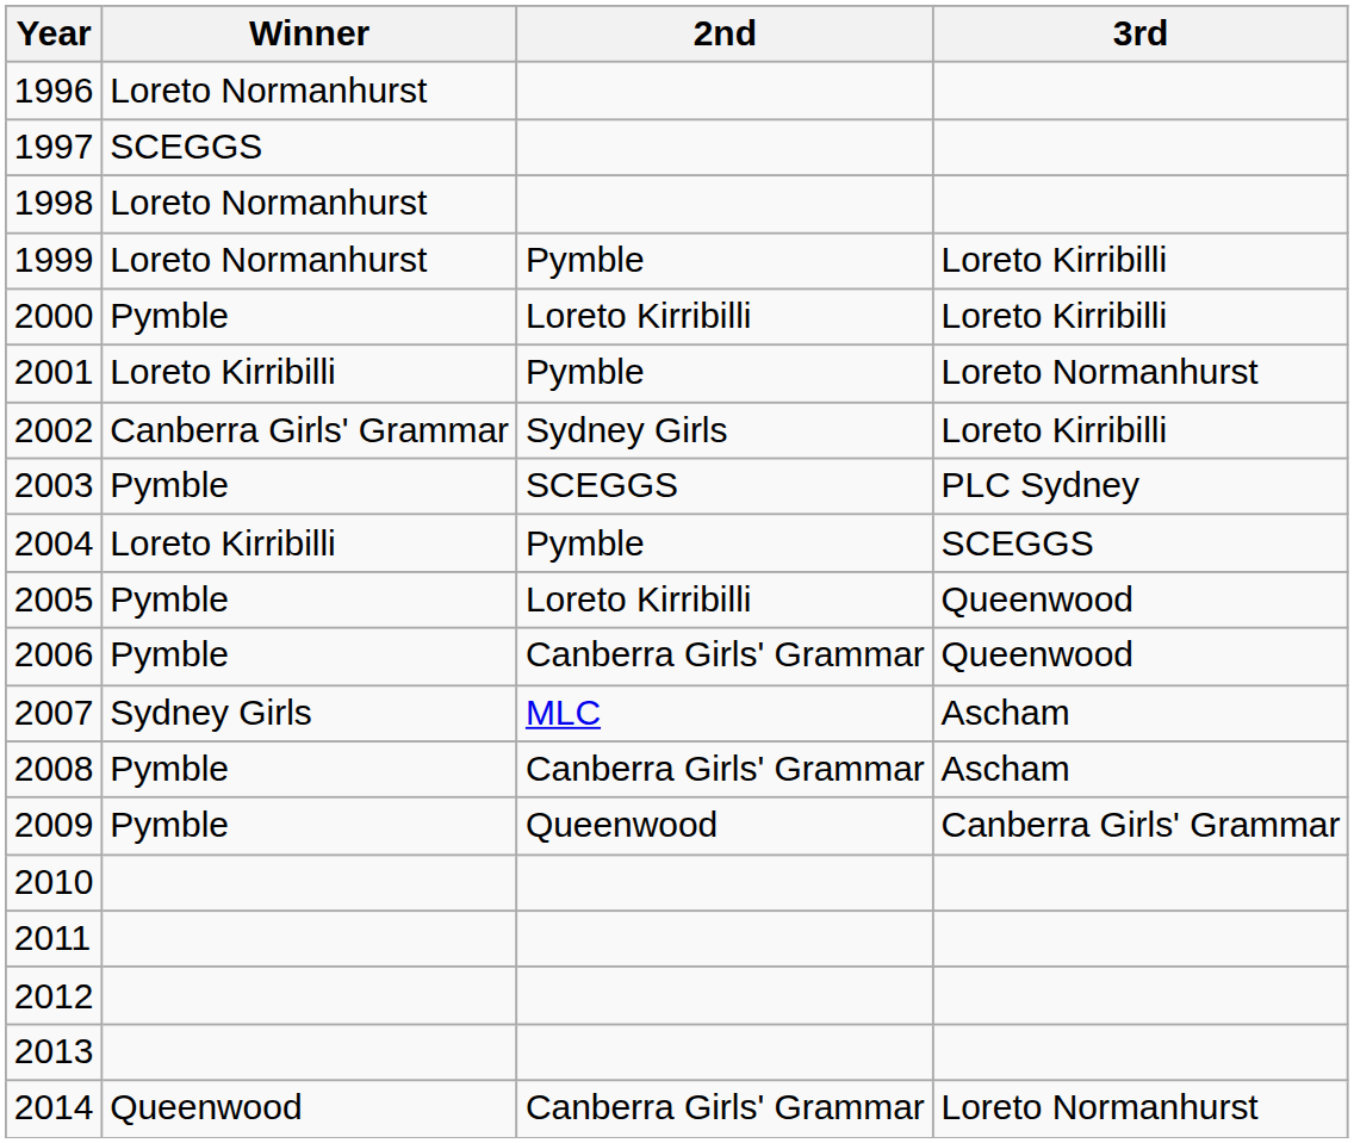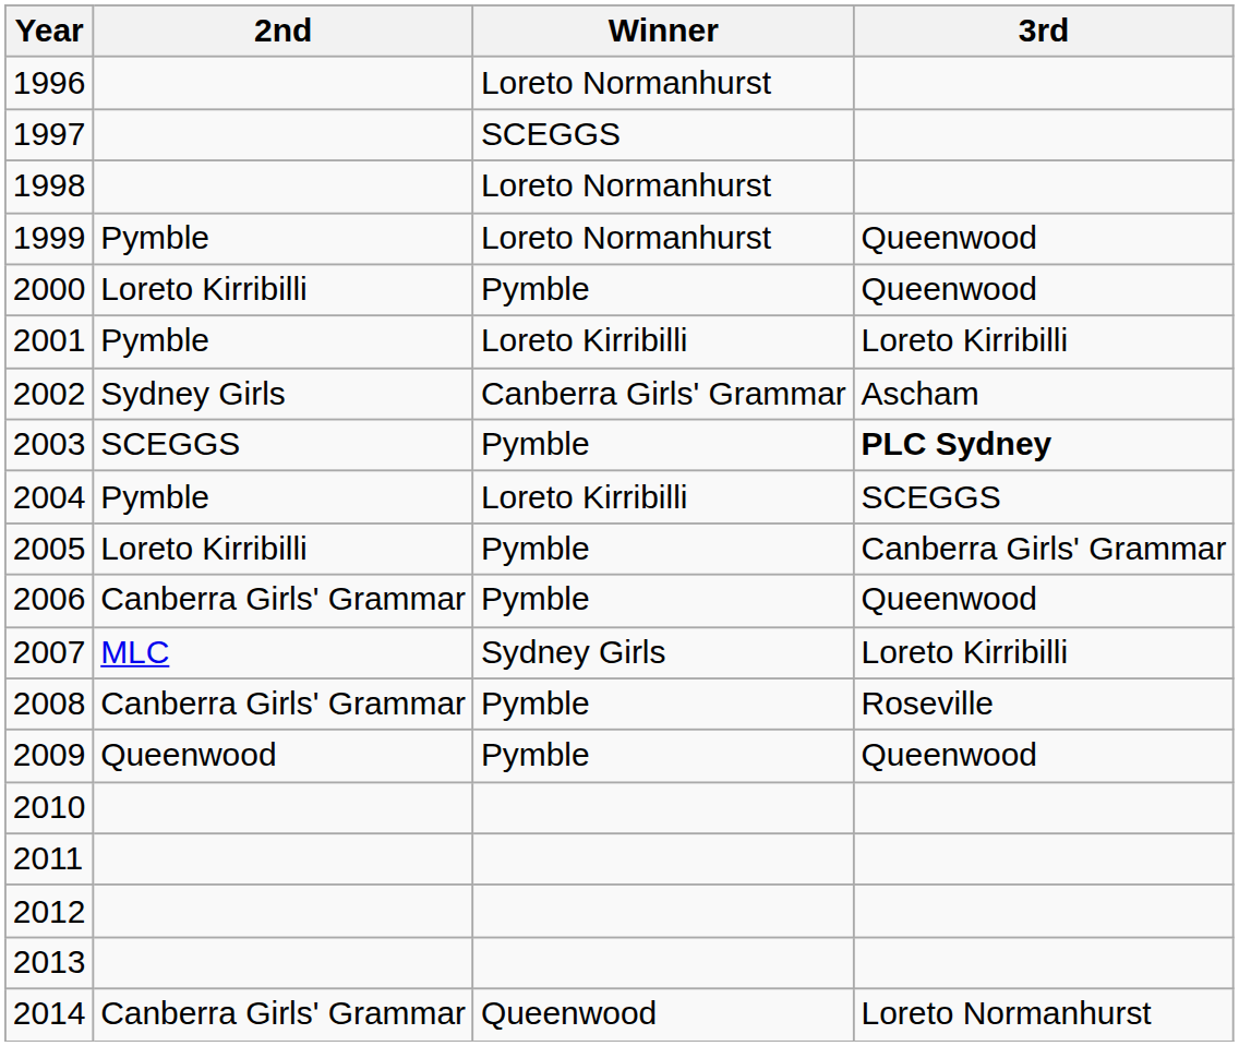columns swapped: Winner <-> 2nd
1999 | 3rd: Loreto Kirribilli -> Queenwood
2000 | 3rd: Loreto Kirribilli -> Queenwood
2001 | 3rd: Loreto Normanhurst -> Loreto Kirribilli
2002 | 3rd: Loreto Kirribilli -> Ascham
2003 | 3rd: normal -> bold
2005 | 3rd: Queenwood -> Canberra Girls' Grammar
2007 | 3rd: Ascham -> Loreto Kirribilli
2008 | 3rd: Ascham -> Roseville
2009 | 3rd: Canberra Girls' Grammar -> Queenwood
